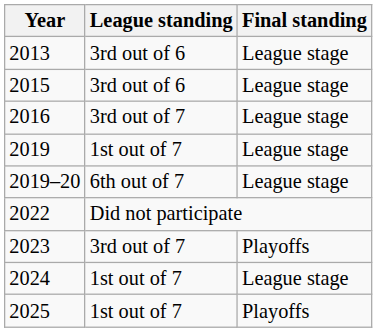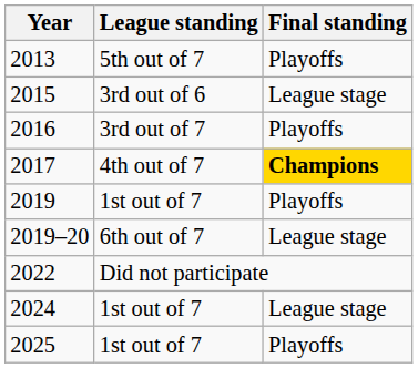2013 | League standing: 3rd out of 6 -> 5th out of 7
2013 | Final standing: League stage -> Playoffs
2016 | Final standing: League stage -> Playoffs
+ row: 2017 | 4th out of 7 | Champions
2019 | Final standing: League stage -> Playoffs
- row: 2023 | 3rd out of 7 | Playoffs
